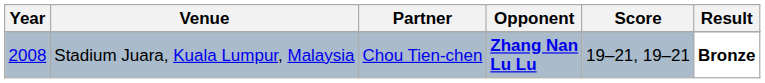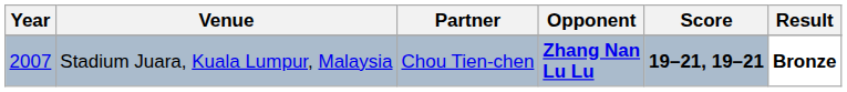Stadium Juara, Kuala Lumpur, Malaysia | Year: 2008 -> 2007
Stadium Juara, Kuala Lumpur, Malaysia | Score: normal -> bold
